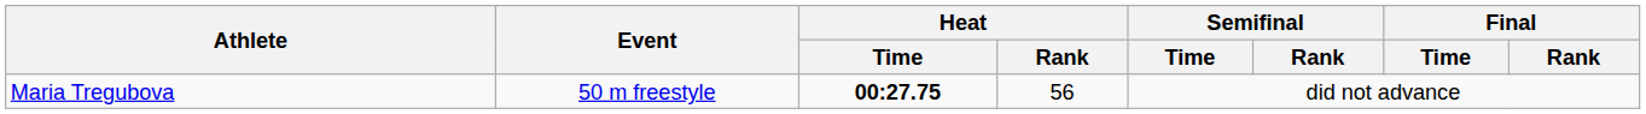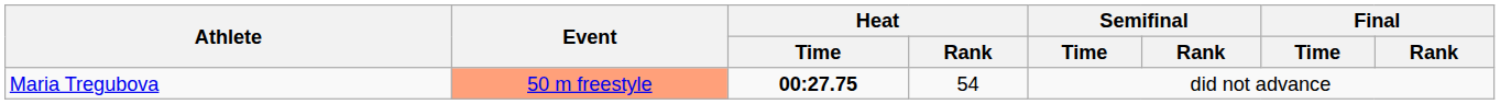Maria Tregubova | Event: no background -> lightsalmon background
Maria Tregubova | Heat / Rank: 56 -> 54
